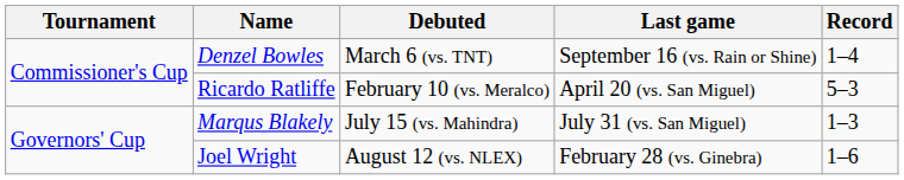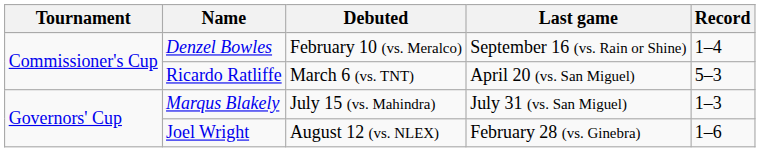Denzel Bowles | Debuted: March 6 (vs. TNT) -> February 10 (vs. Meralco)
Ricardo Ratliffe | Debuted: February 10 (vs. Meralco) -> March 6 (vs. TNT)
